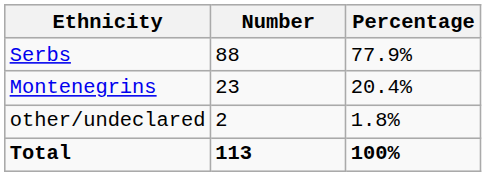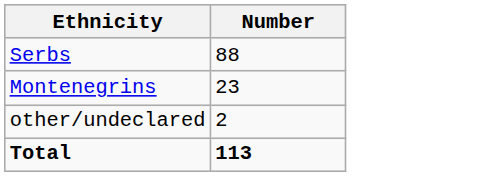- column: Percentage | 77.9% | 20.4% | 1.8% | 100%
